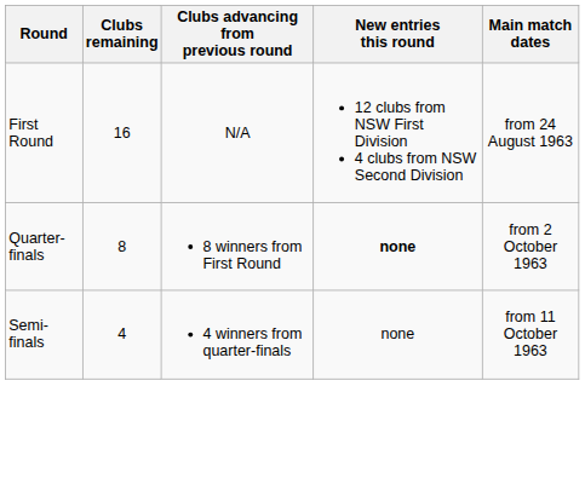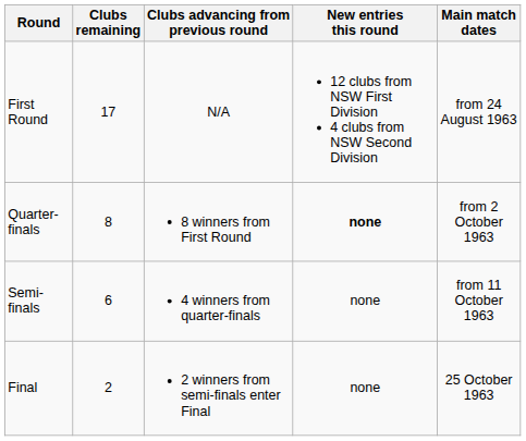First Round | Clubs remaining: 16 -> 17
Semi-finals | Clubs remaining: 4 -> 6
+ row: Final | 2 | 2 winners from semi-finals enter Final | none | 25 October 1963
